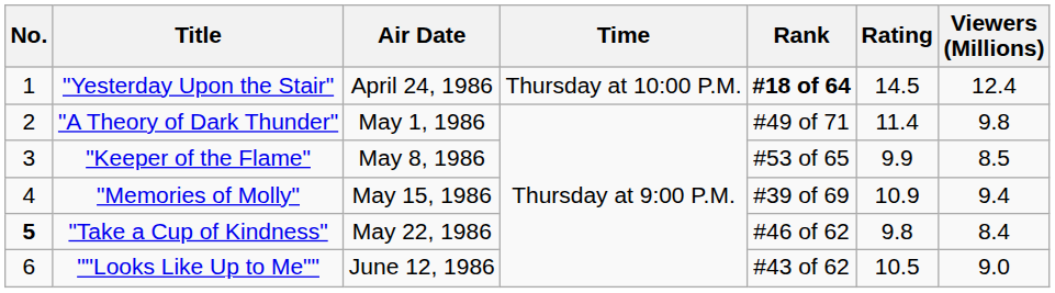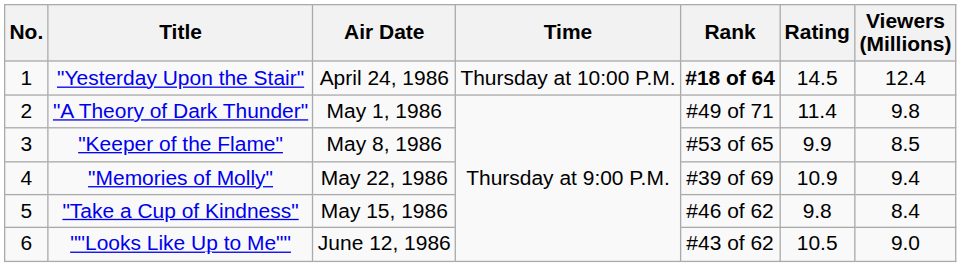"Memories of Molly" | Air Date: May 15, 1986 -> May 22, 1986
"Take a Cup of Kindness" | No.: bold -> normal
"Take a Cup of Kindness" | Air Date: May 22, 1986 -> May 15, 1986
